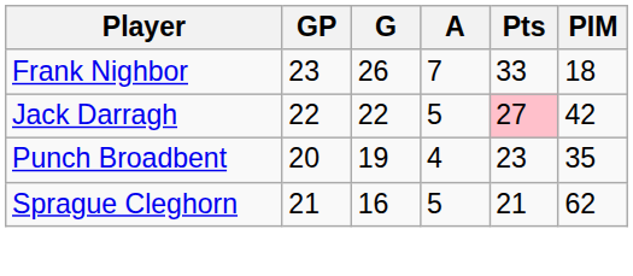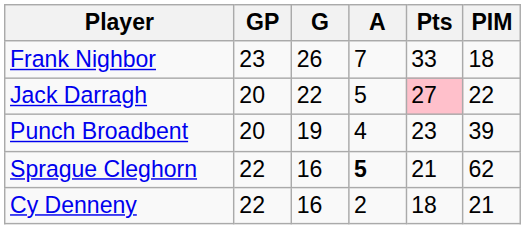Jack Darragh | GP: 22 -> 20
Jack Darragh | PIM: 42 -> 22
Punch Broadbent | PIM: 35 -> 39
Sprague Cleghorn | GP: 21 -> 22
Sprague Cleghorn | A: normal -> bold
+ row: Cy Denneny | 22 | 16 | 2 | 18 | 21
